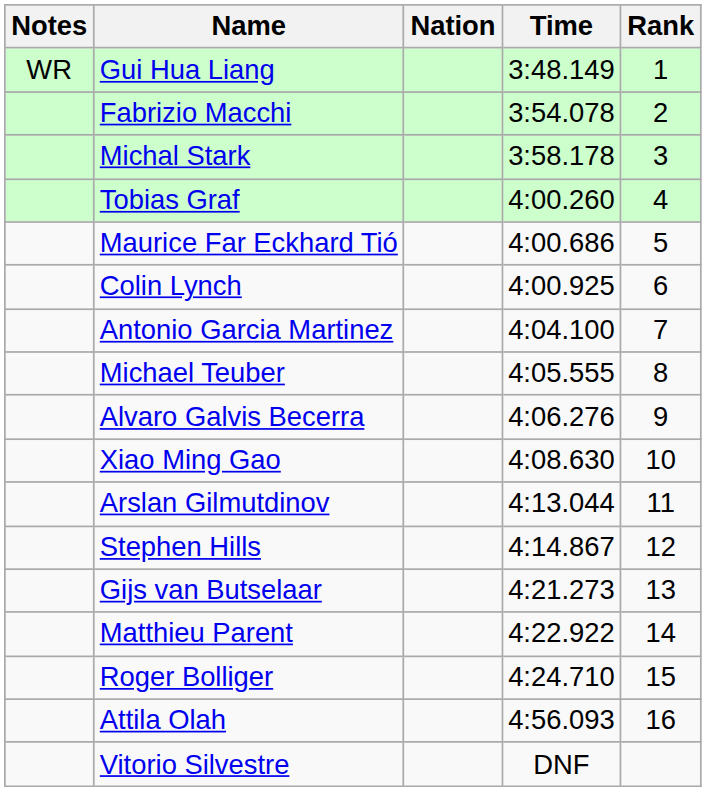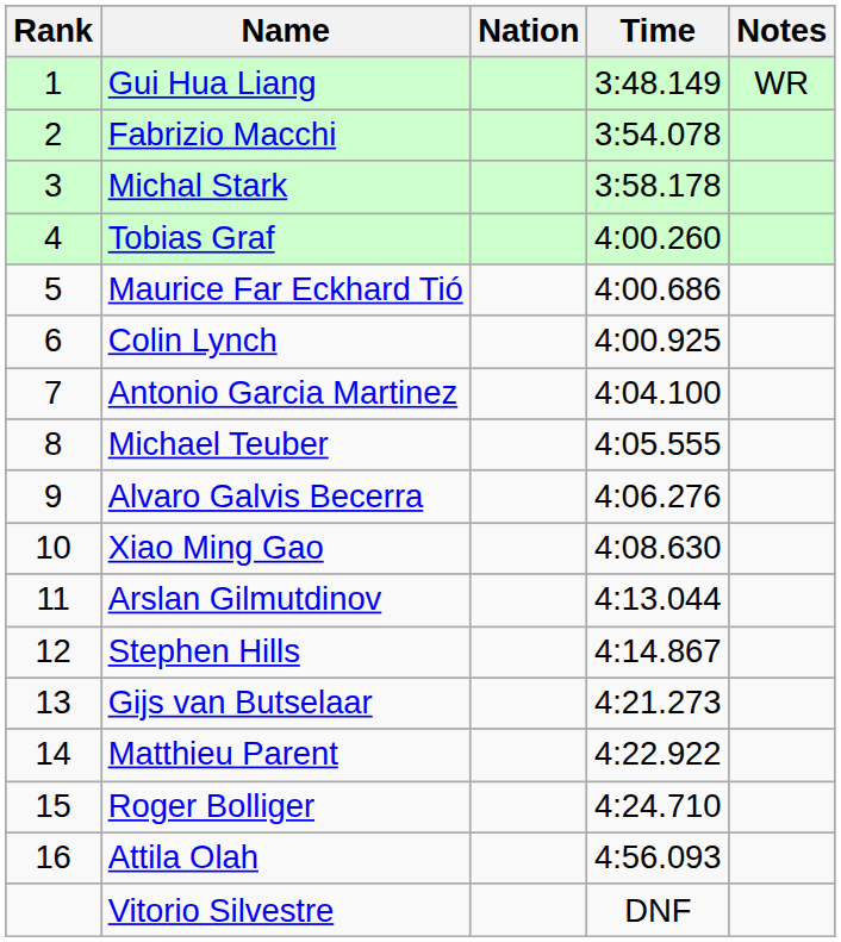columns swapped: Rank <-> Notes
